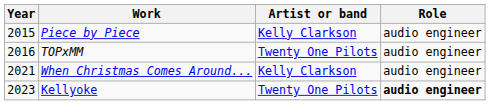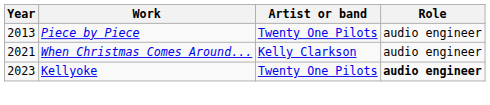Piece by Piece | Year: 2015 -> 2013
Piece by Piece | Artist or band: Kelly Clarkson -> Twenty One Pilots
- row: 2016 | TOPxMM | Twenty One Pilots | audio engineer
